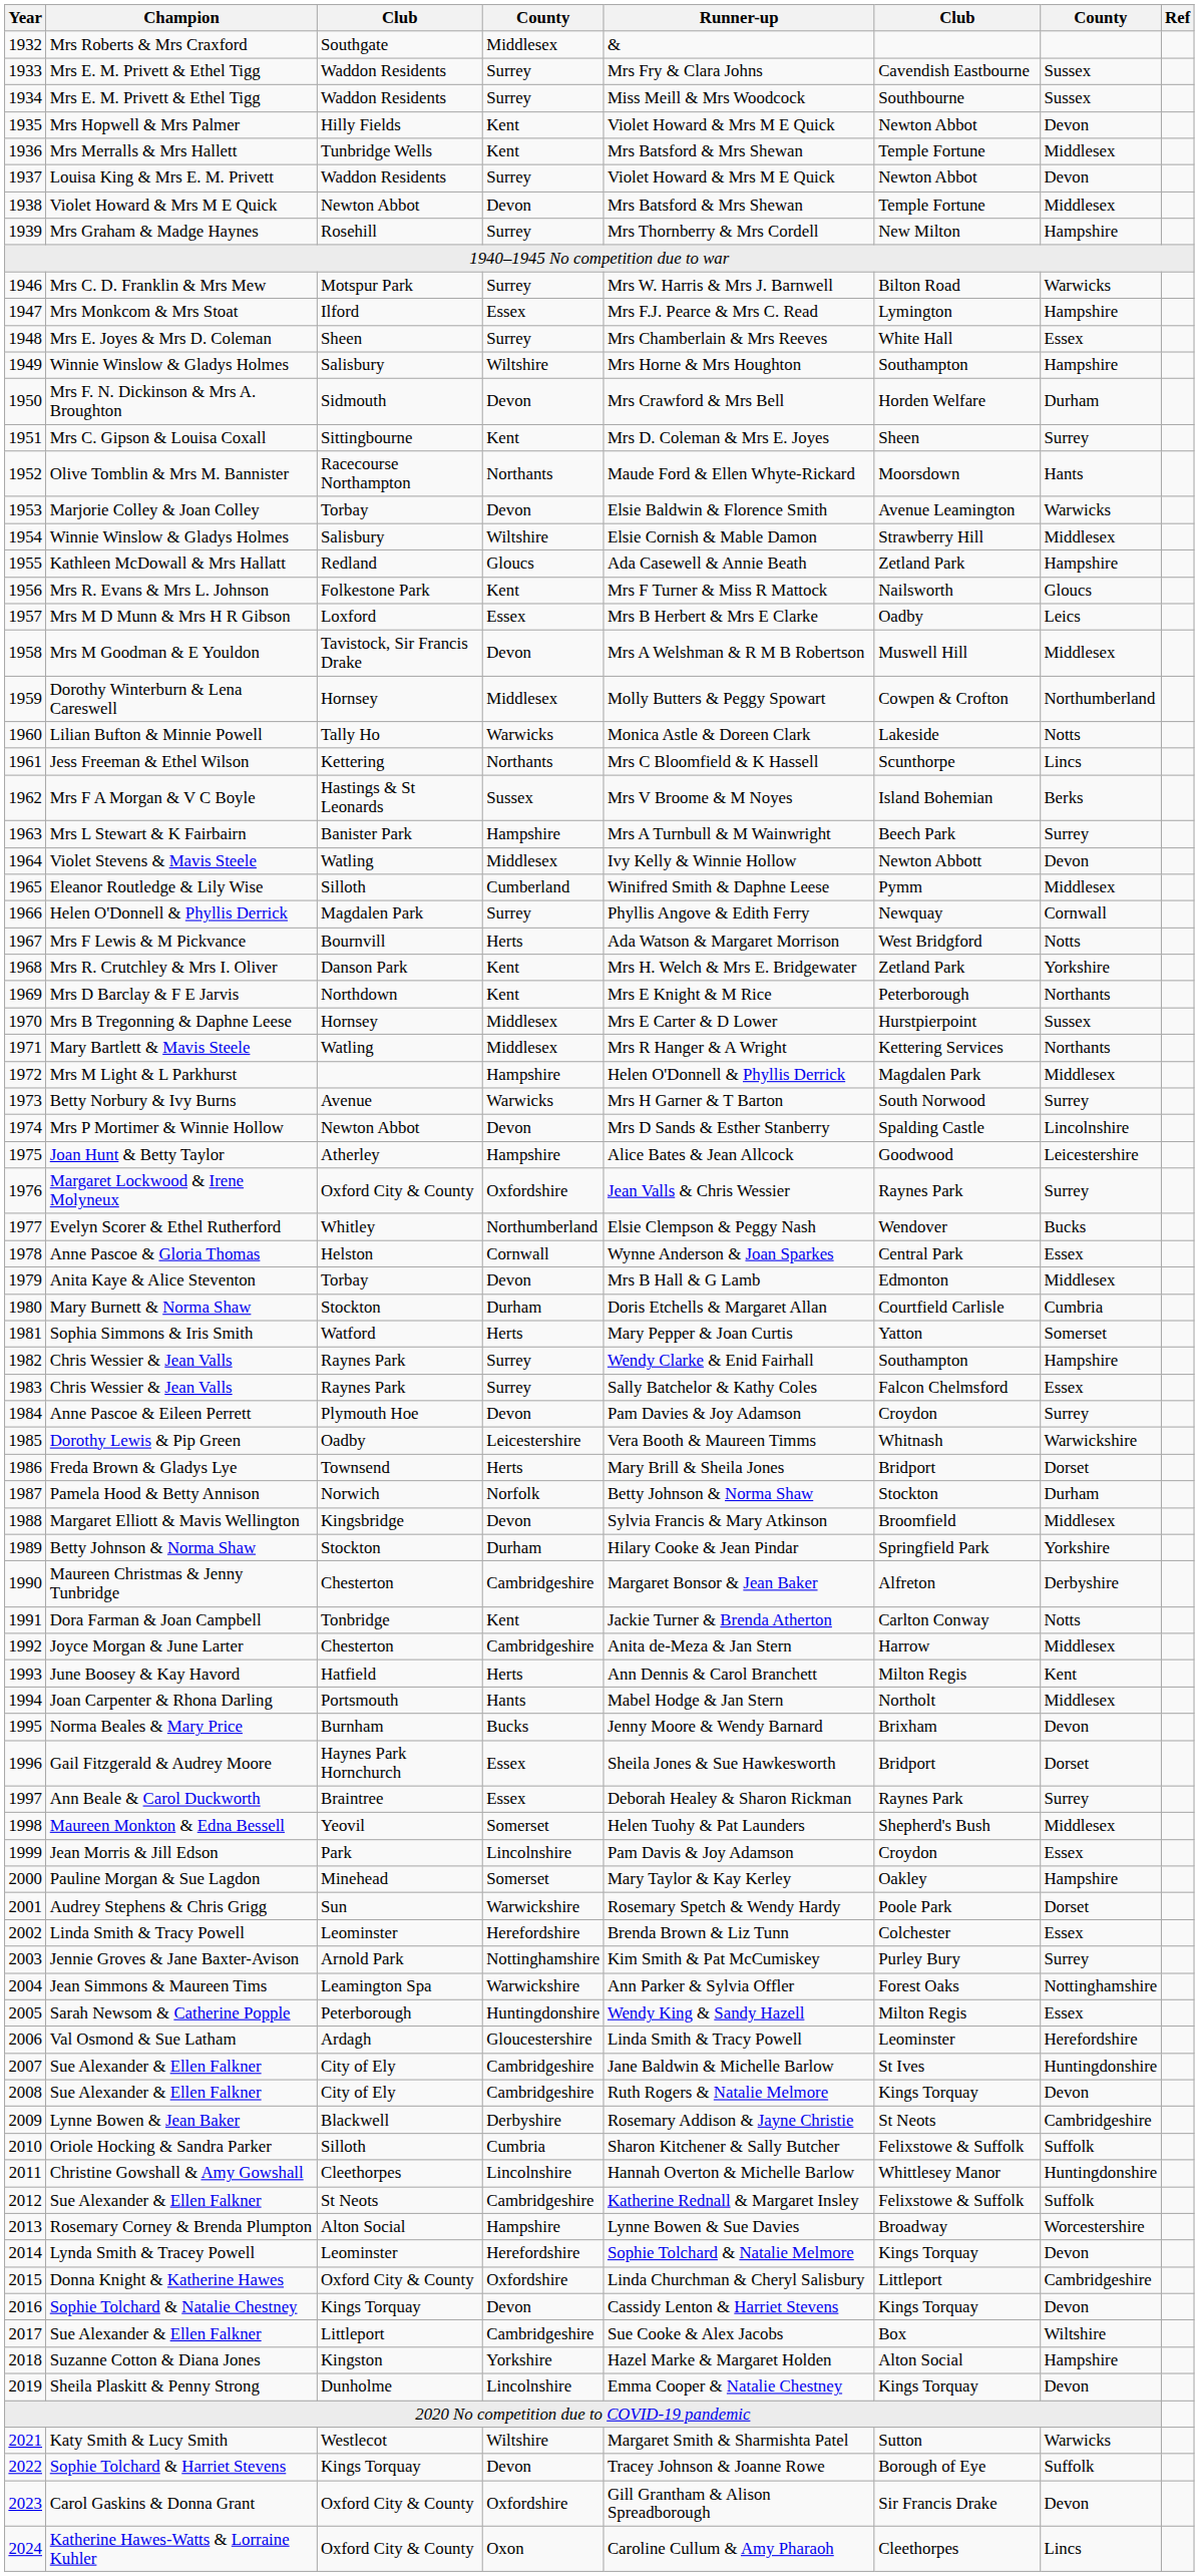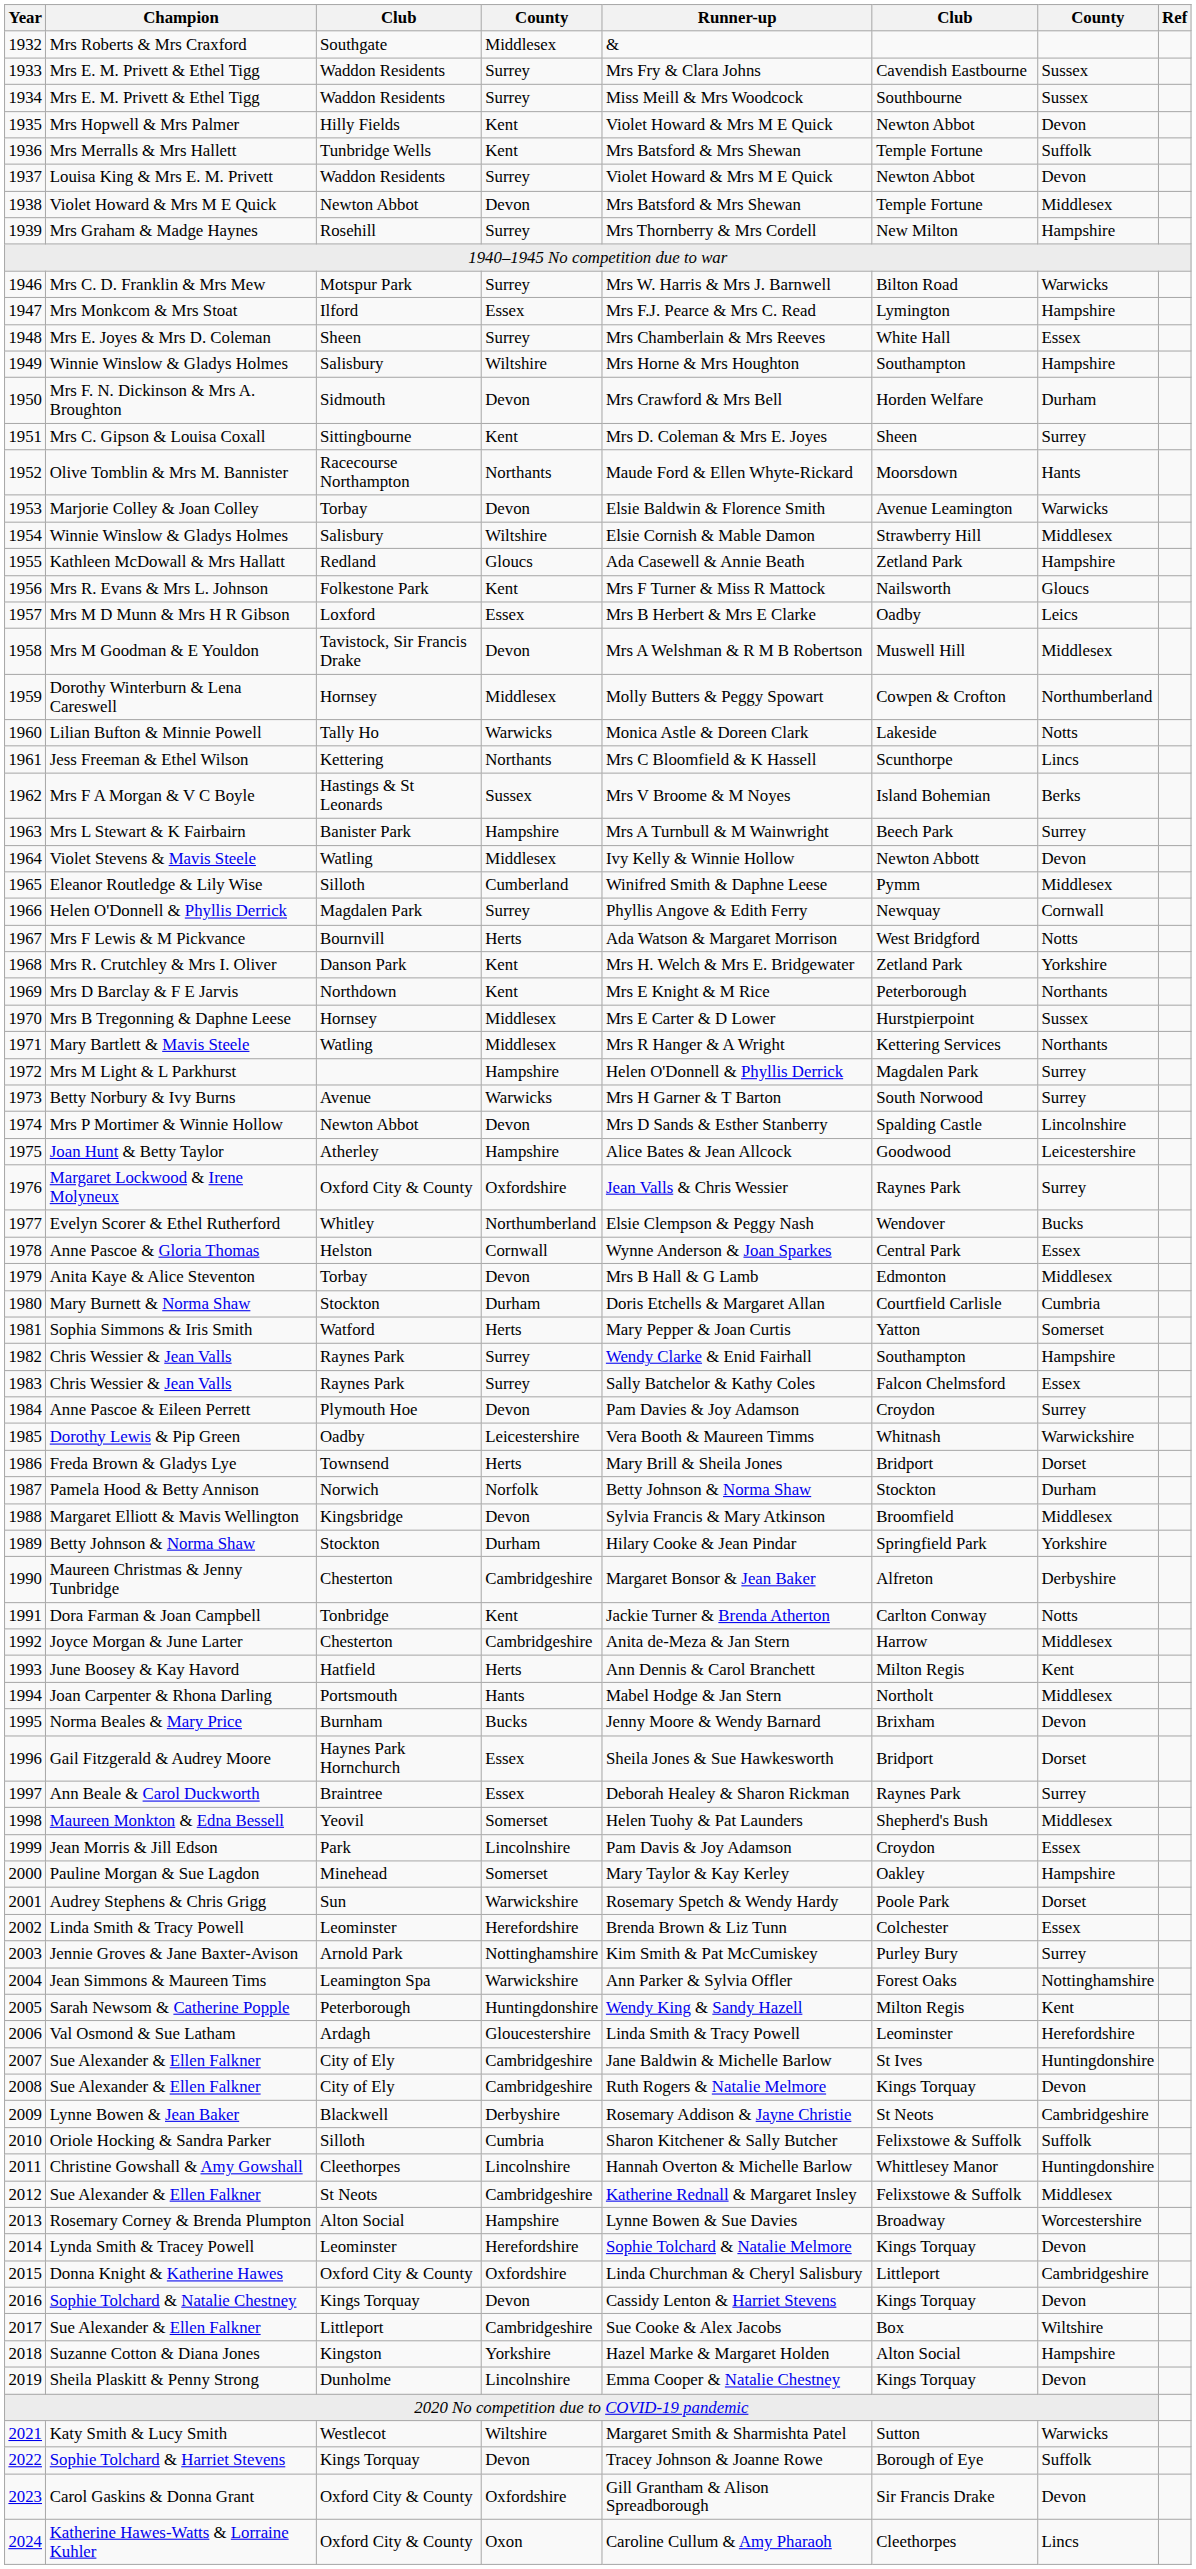Mrs Merralls & Mrs Hallett | column 7: Middlesex -> Suffolk
Mrs M Light & L Parkhurst | column 7: Middlesex -> Surrey
Sarah Newsom & Catherine Popple | column 7: Essex -> Kent
2012 / Sue Alexander & Ellen Falkner | column 7: Suffolk -> Middlesex
